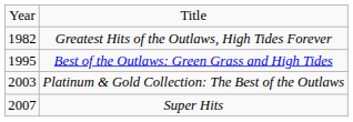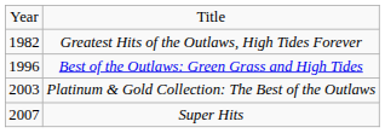Best of the Outlaws: Green Grass and High Tides | column 1: 1995 -> 1996
